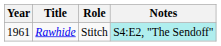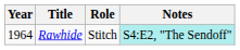Rawhide | Year: 1961 -> 1964
